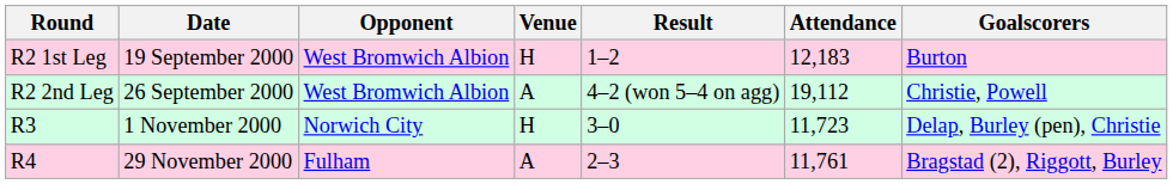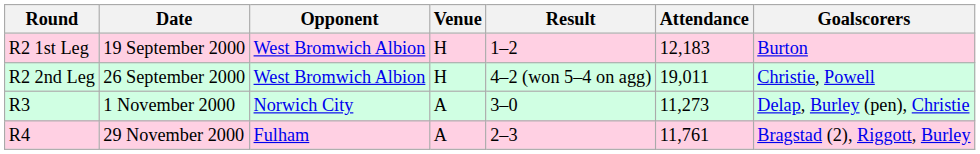R2 2nd Leg | Venue: A -> H
R2 2nd Leg | Attendance: 19,112 -> 19,011
R3 | Venue: H -> A
R3 | Attendance: 11,723 -> 11,273
